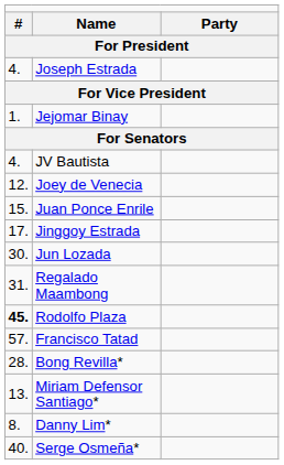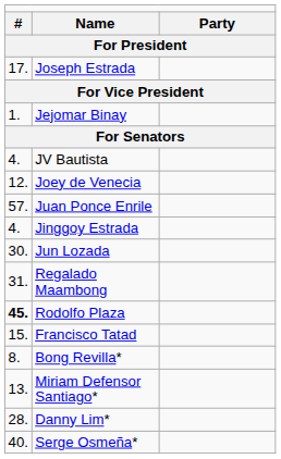Joseph Estrada | column 1: 4. -> 17.
Juan Ponce Enrile | column 1: 15. -> 57.
Jinggoy Estrada | column 1: 17. -> 4.
Francisco Tatad | column 1: 57. -> 15.
Bong Revilla* | column 1: 28. -> 8.
Danny Lim* | column 1: 8. -> 28.
